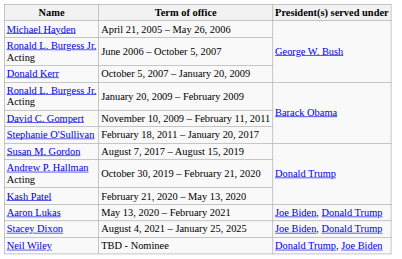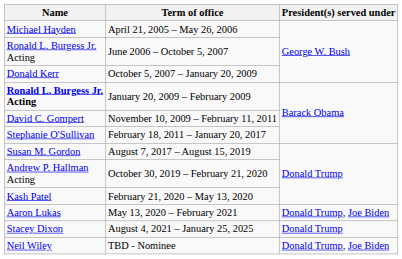January 20, 2009 – February 2009 | Name: normal -> bold
May 13, 2020 – February 2021 | President(s) served under: Joe Biden, Donald Trump -> Donald Trump, Joe Biden
August 4, 2021 – January 25, 2025 | President(s) served under: Joe Biden, Donald Trump -> Donald Trump
